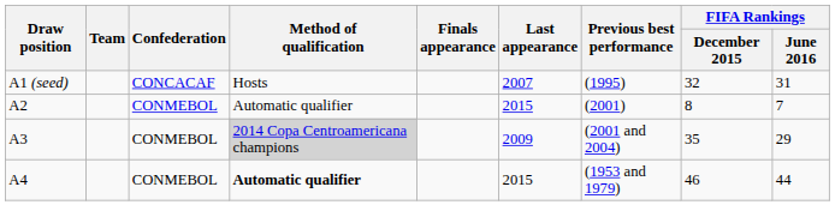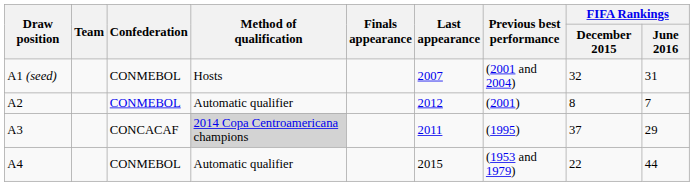A1 (seed) | Confederation: CONCACAF -> CONMEBOL
A1 (seed) | Previous best performance: (1995) -> (2001 and 2004)
A2 | Last appearance: 2015 -> 2012
A3 | Confederation: CONMEBOL -> CONCACAF
A3 | Last appearance: 2009 -> 2011
A3 | Previous best performance: (2001 and 2004) -> (1995)
A3 | FIFA Rankings / December 2015: 35 -> 37
A4 | Method of qualification: bold -> normal
A4 | FIFA Rankings / December 2015: 46 -> 22
